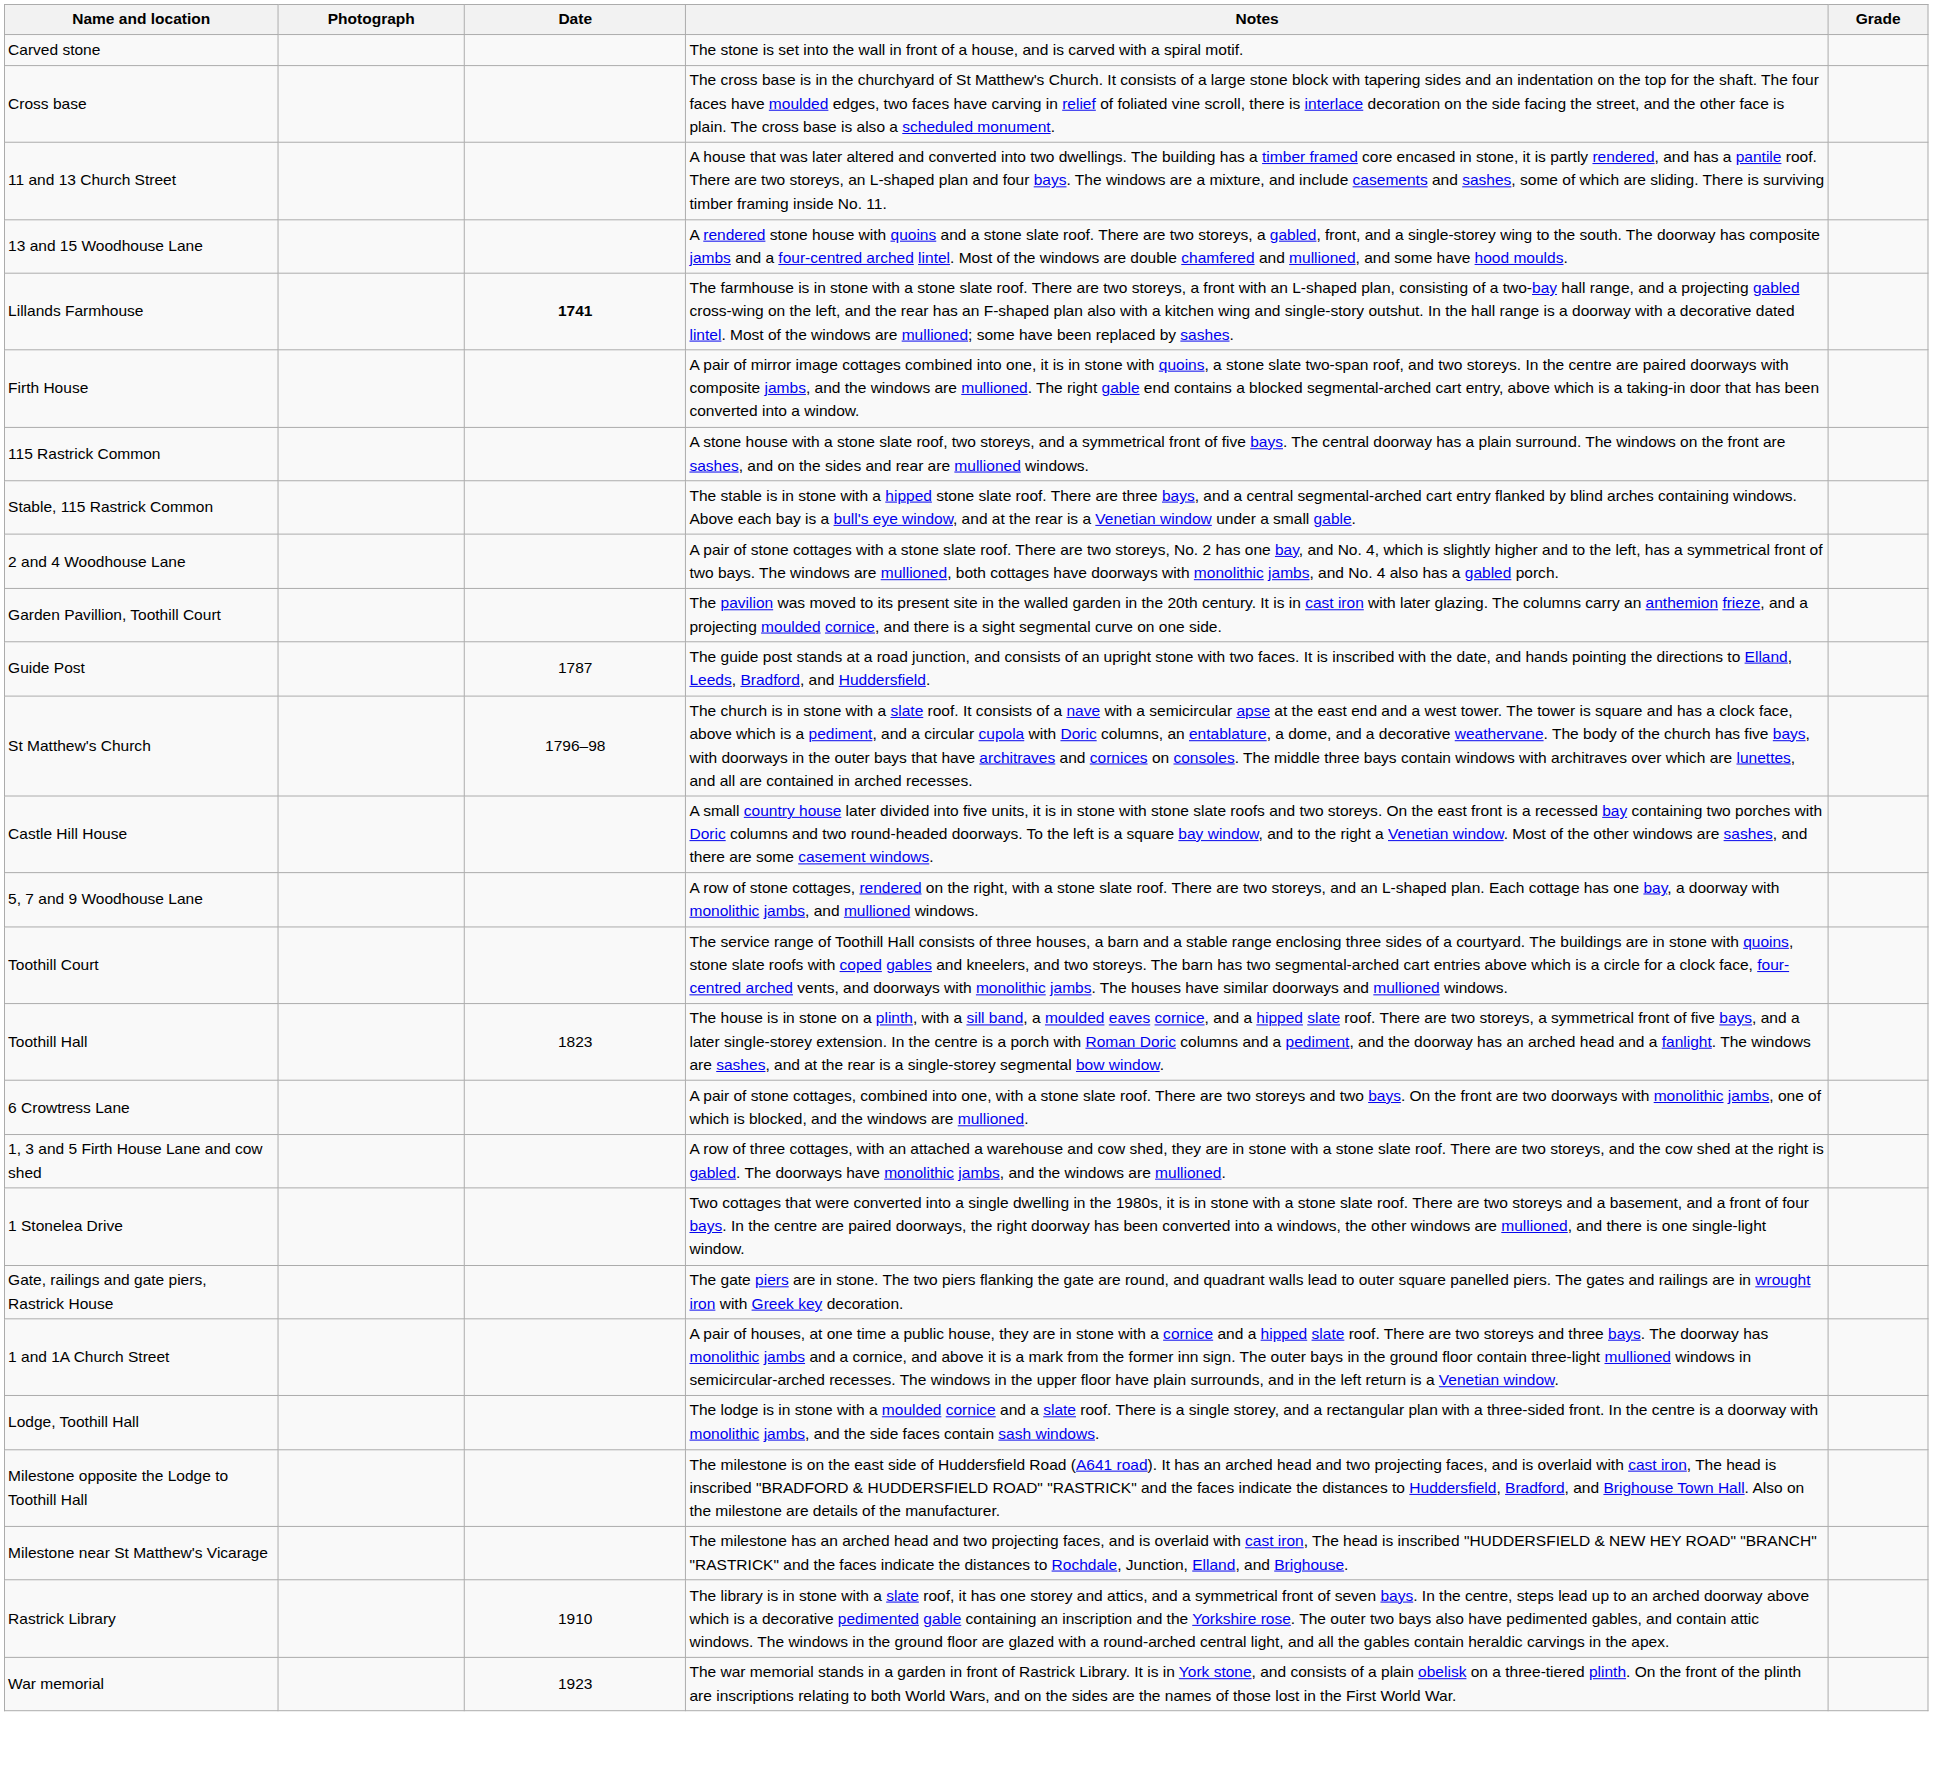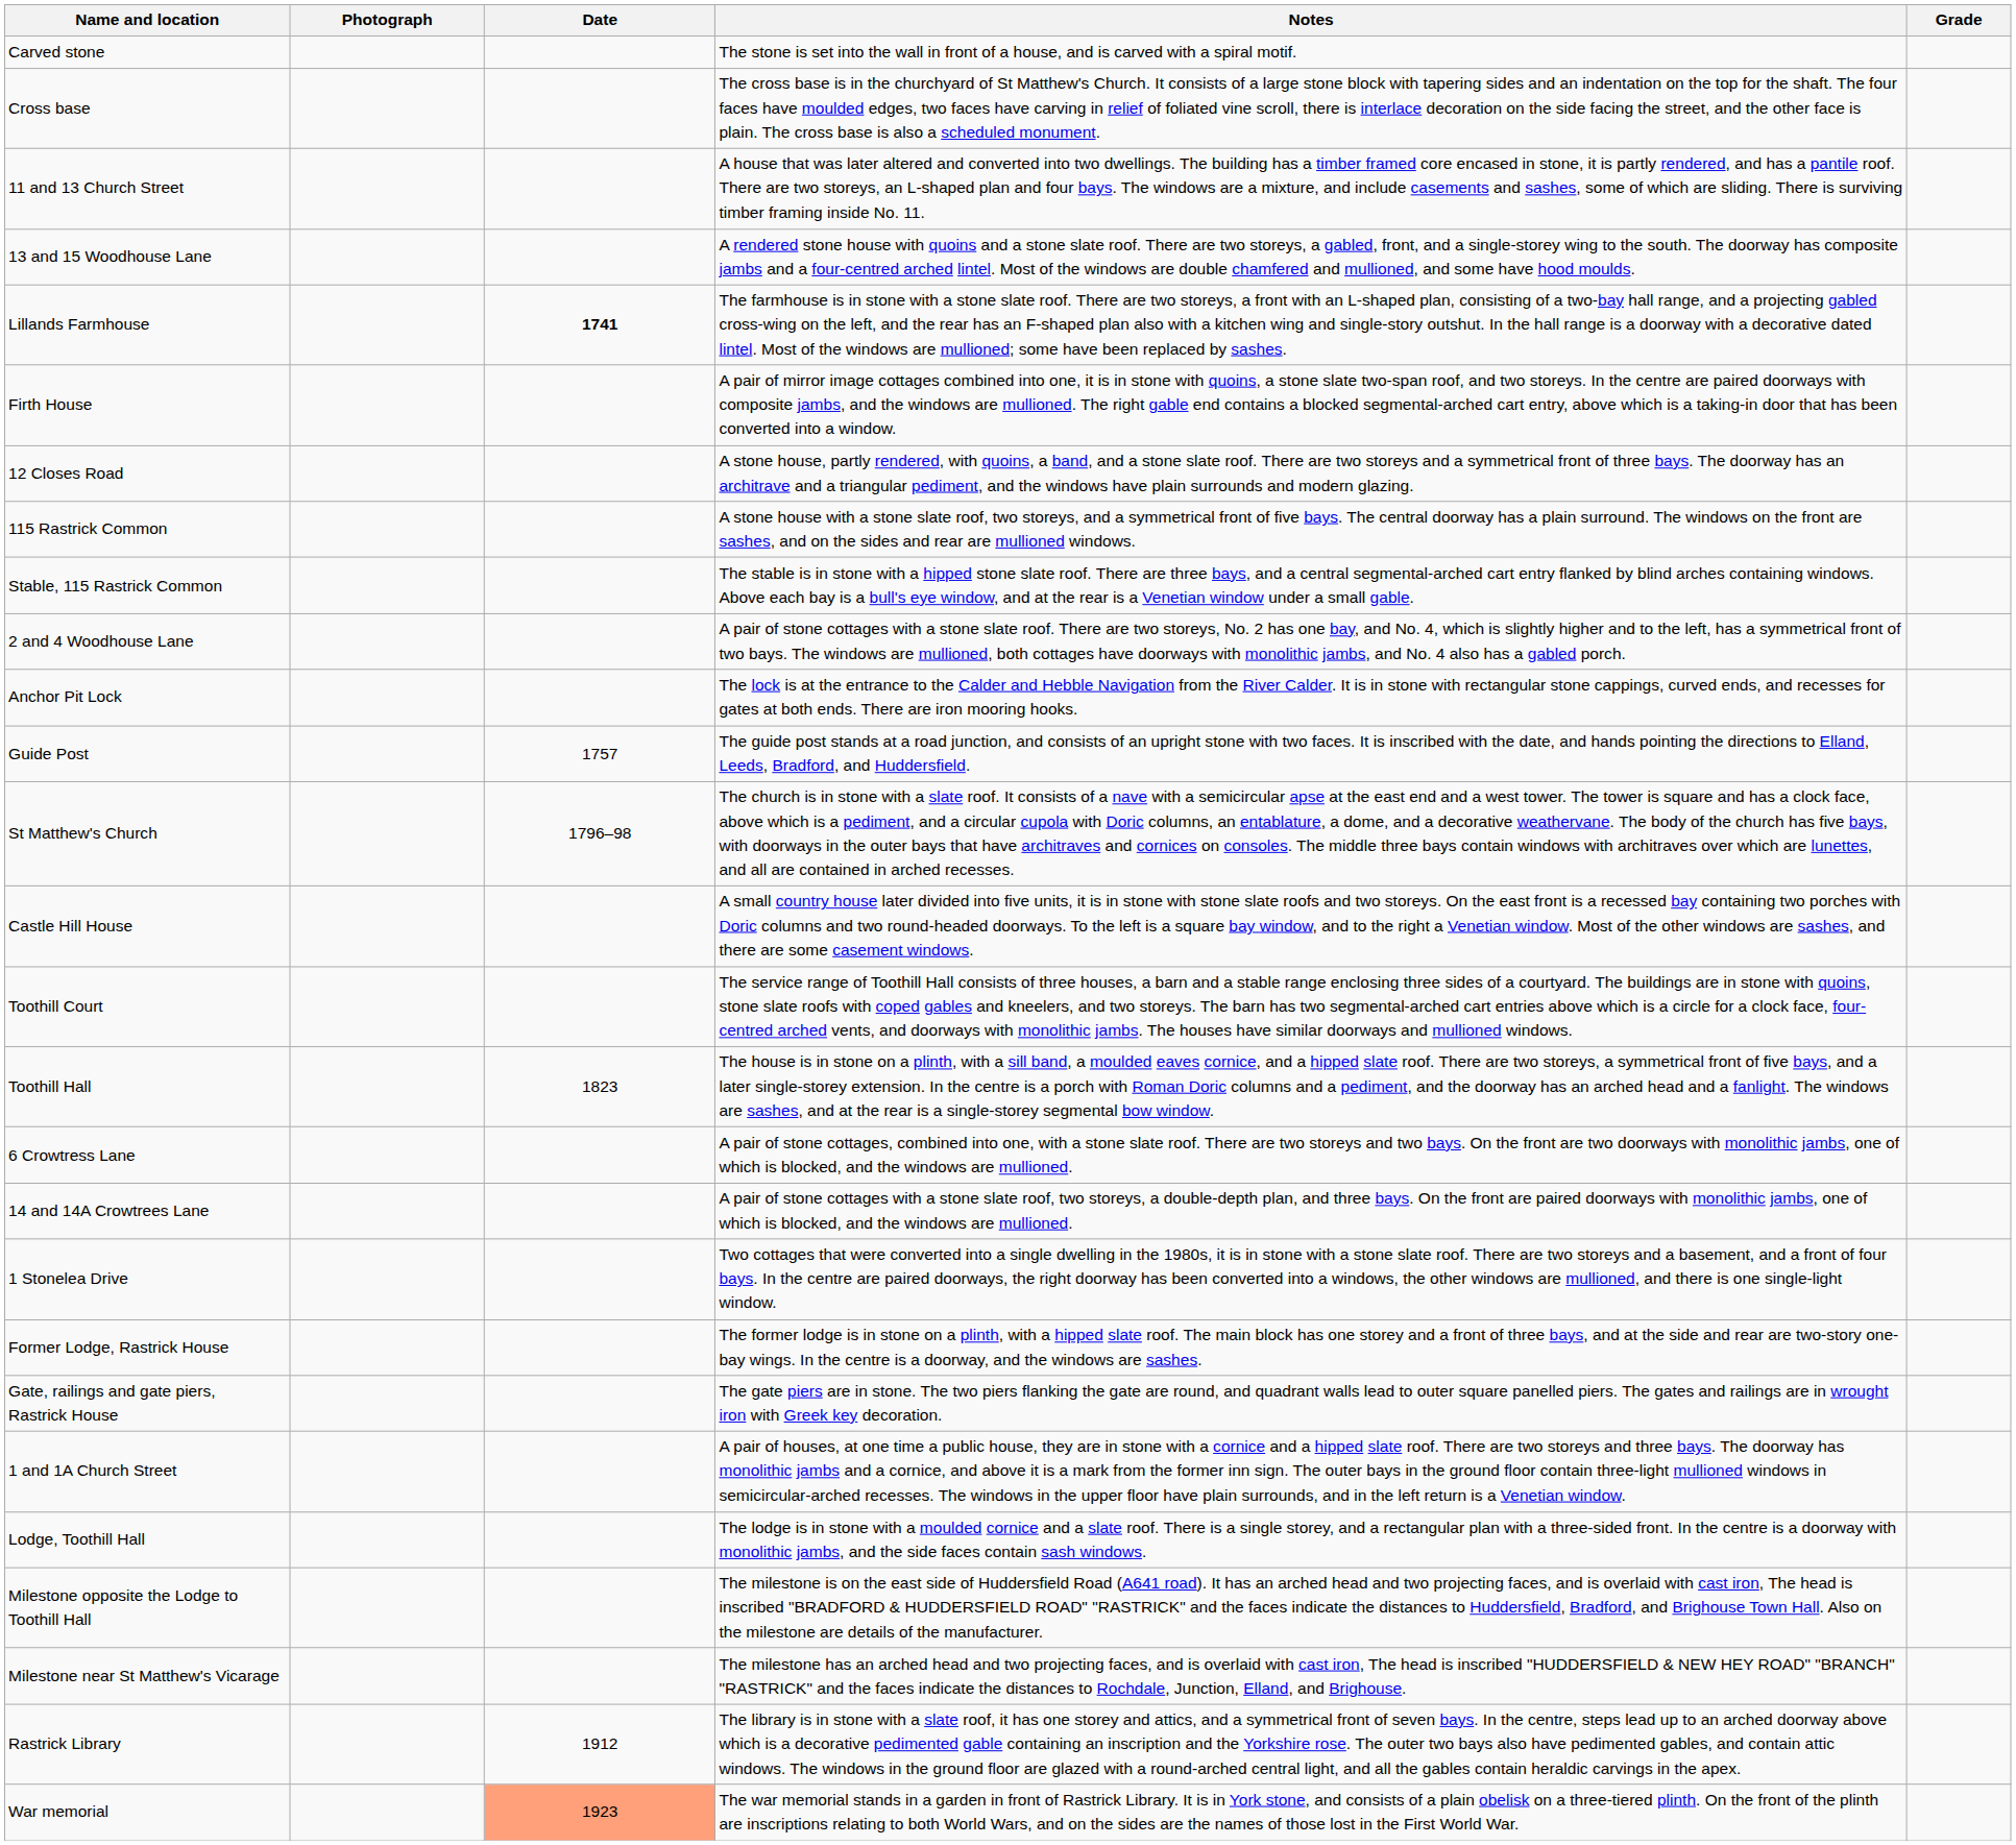+ row: 12 Closes Road | A stone house, partly rendered, with quoins, a band, and a stone slate roof. There are two storeys and a symmetrical front of three bays. The doorway has an architrave and a triangular pediment, and the windows have plain surrounds and modern glazing.
+ row: Anchor Pit Lock | The lock is at the entrance to the Calder and Hebble Navigation from the River Calder. It is in stone with rectangular stone cappings, curved ends, and recesses for gates at both ends. There are iron mooring hooks.
- row: Garden Pavillion, Toothill Court | The pavilion was moved to its present site in the walled garden in the 20th century. It is in cast iron with later glazing. The columns carry an anthemion frieze, and a projecting moulded cornice, and there is a sight segmental curve on one side.
Guide Post | Date: 1787 -> 1757
- row: 5, 7 and 9 Woodhouse Lane | A row of stone cottages, rendered on the right, with a stone slate roof. There are two storeys, and an L-shaped plan. Each cottage has one bay, a doorway with monolithic jambs, and mullioned windows.
+ row: 14 and 14A Crowtrees Lane | A pair of stone cottages with a stone slate roof, two storeys, a double-depth plan, and three bays. On the front are paired doorways with monolithic jambs, one of which is blocked, and the windows are mullioned.
- row: 1, 3 and 5 Firth House Lane and cow shed | A row of three cottages, with an attached a warehouse and cow shed, they are in stone with a stone slate roof. There are two storeys, and the cow shed at the right is gabled. The doorways have monolithic jambs, and the windows are mullioned.
+ row: Former Lodge, Rastrick House | The former lodge is in stone on a plinth, with a hipped slate roof. The main block has one storey and a front of three bays, and at the side and rear are two-story one-bay wings. In the centre is a doorway, and the windows are sashes.
Rastrick Library | Date: 1910 -> 1912
War memorial | Date: no background -> lightsalmon background
